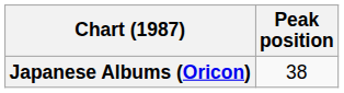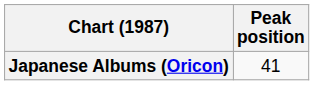Japanese Albums (Oricon) | Peak position: 38 -> 41
